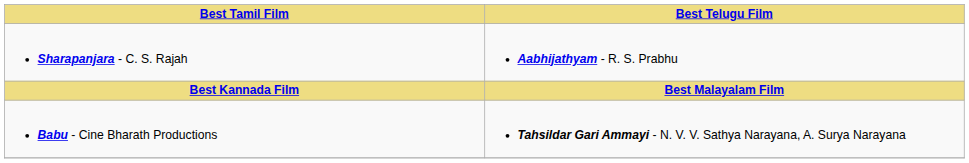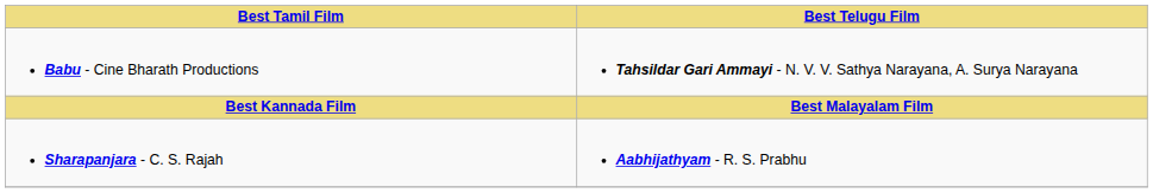rows swapped: Babu - Cine Bharath Productions <-> Sharapanjara - C. S. Rajah
